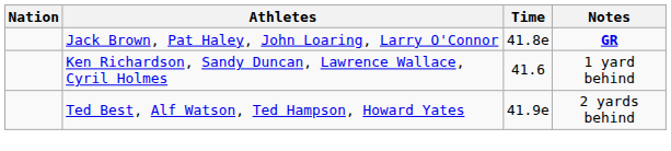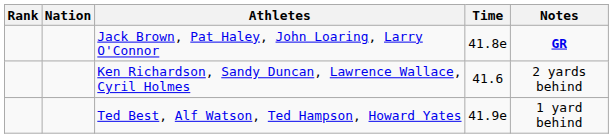+ column: Rank
Ken Richardson, Sandy Duncan, Lawrence Wallace, Cyril Holmes | Notes: 1 yard behind -> 2 yards behind
Ted Best, Alf Watson, Ted Hampson, Howard Yates | Notes: 2 yards behind -> 1 yard behind
